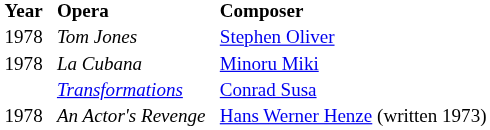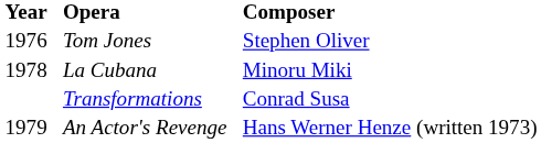Tom Jones | Year: 1978 -> 1976
An Actor's Revenge | Year: 1978 -> 1979
